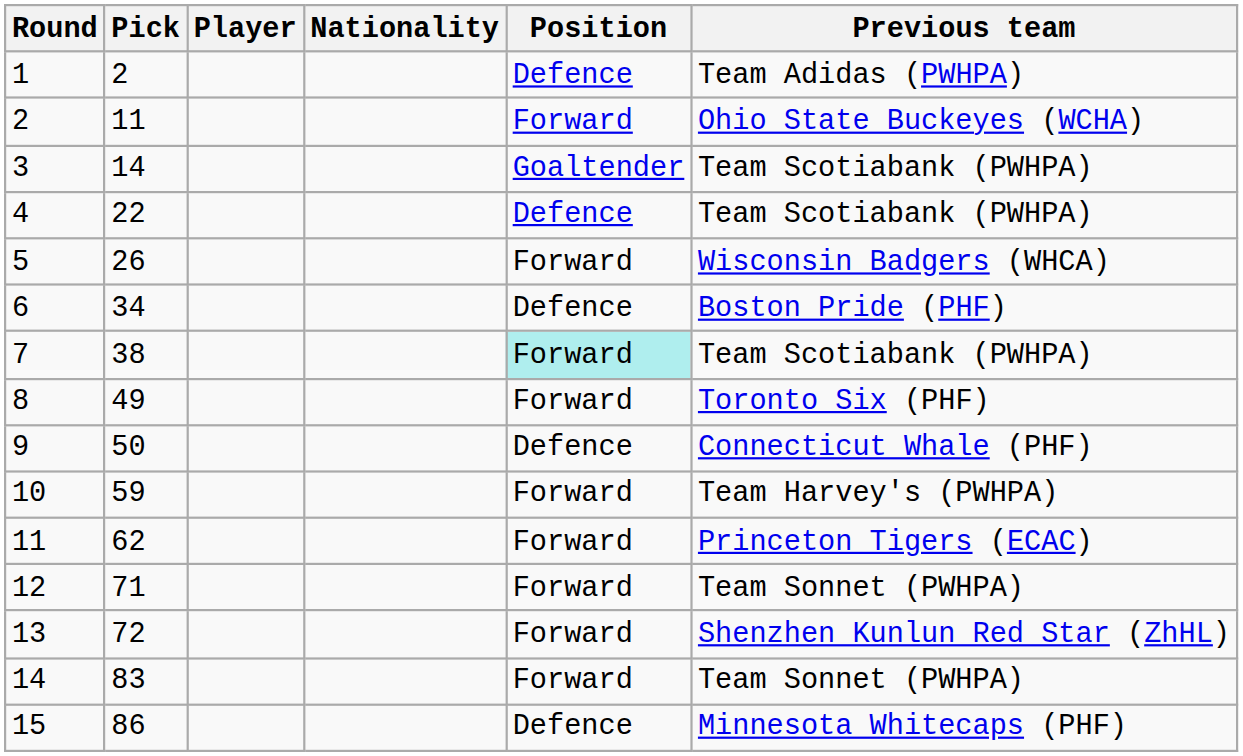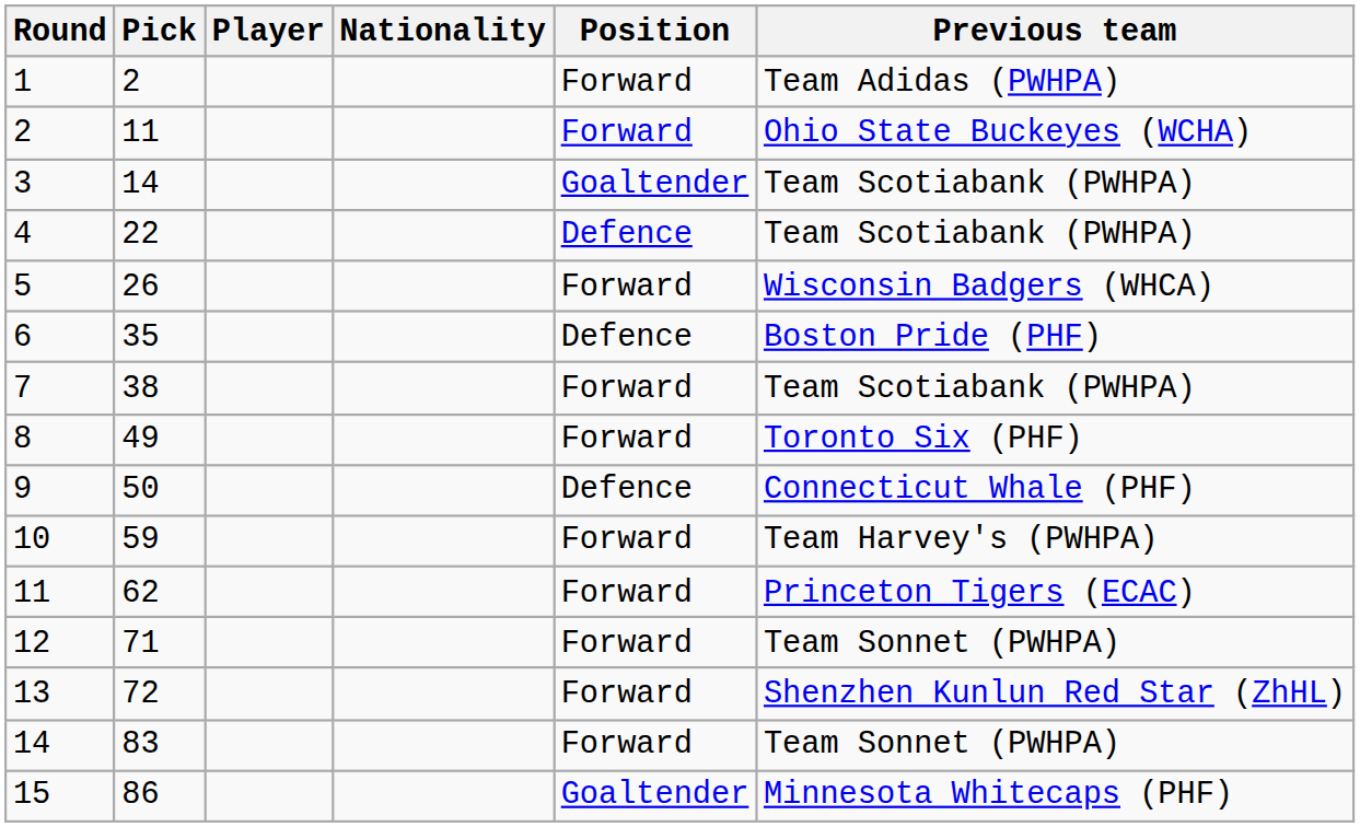1 | Position: Defence -> Forward
6 | Pick: 34 -> 35
7 | Position: paleturquoise background -> no background
15 | Position: Defence -> Goaltender
